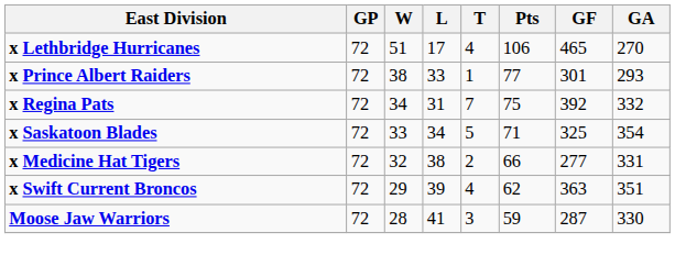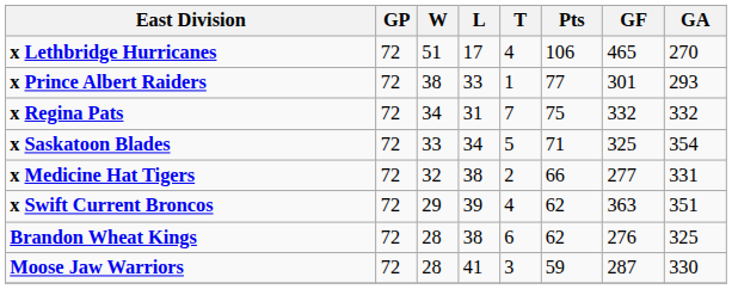x Regina Pats | GF: 392 -> 332
+ row: Brandon Wheat Kings | 72 | 28 | 38 | 6 | 62 | 276 | 325
